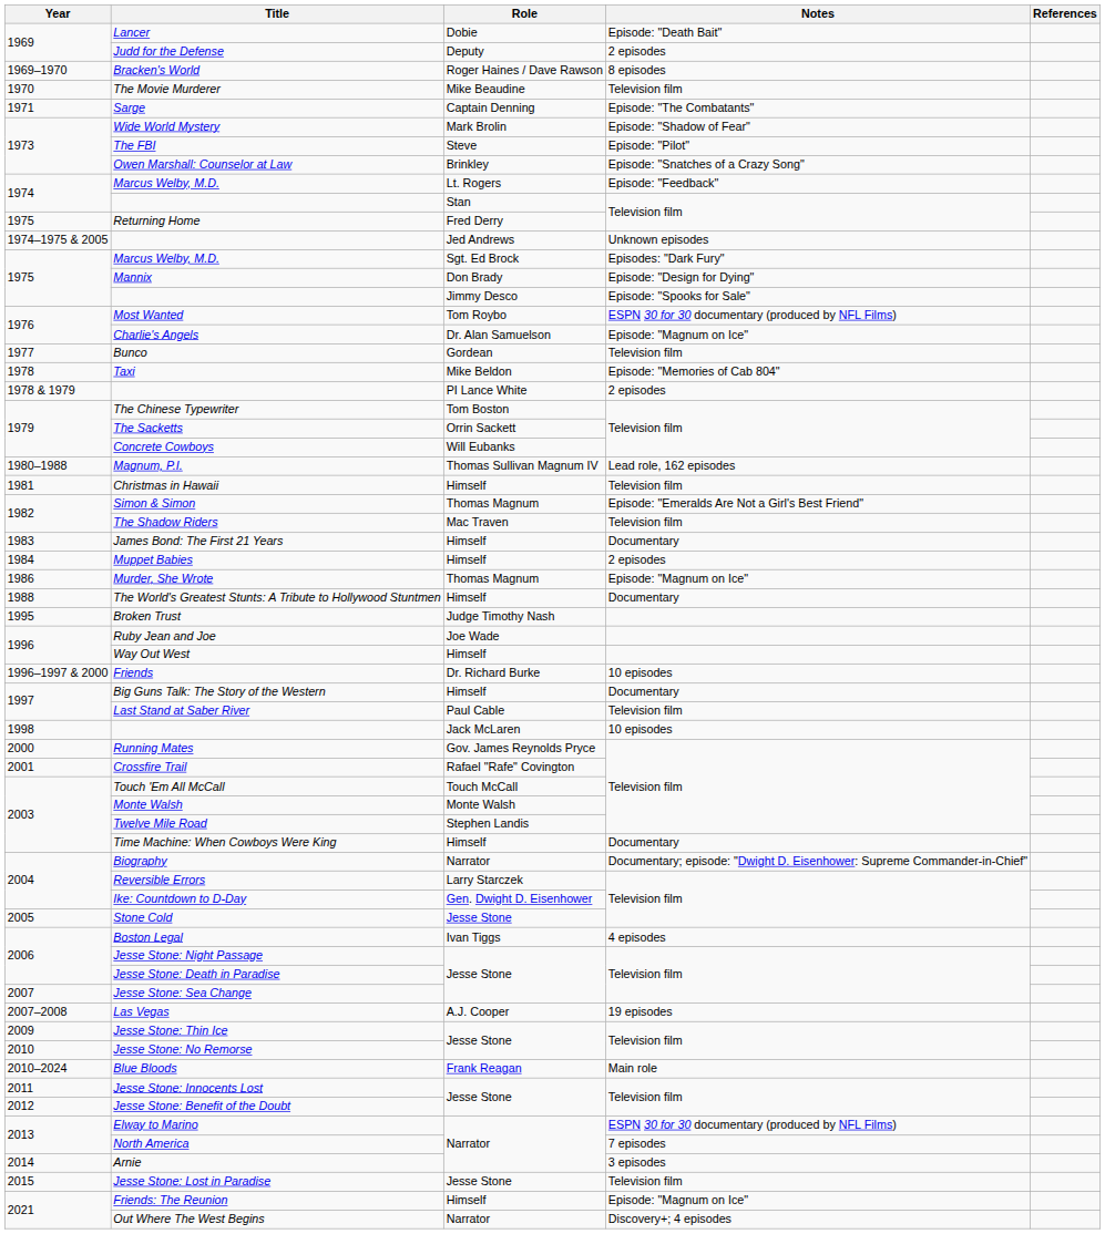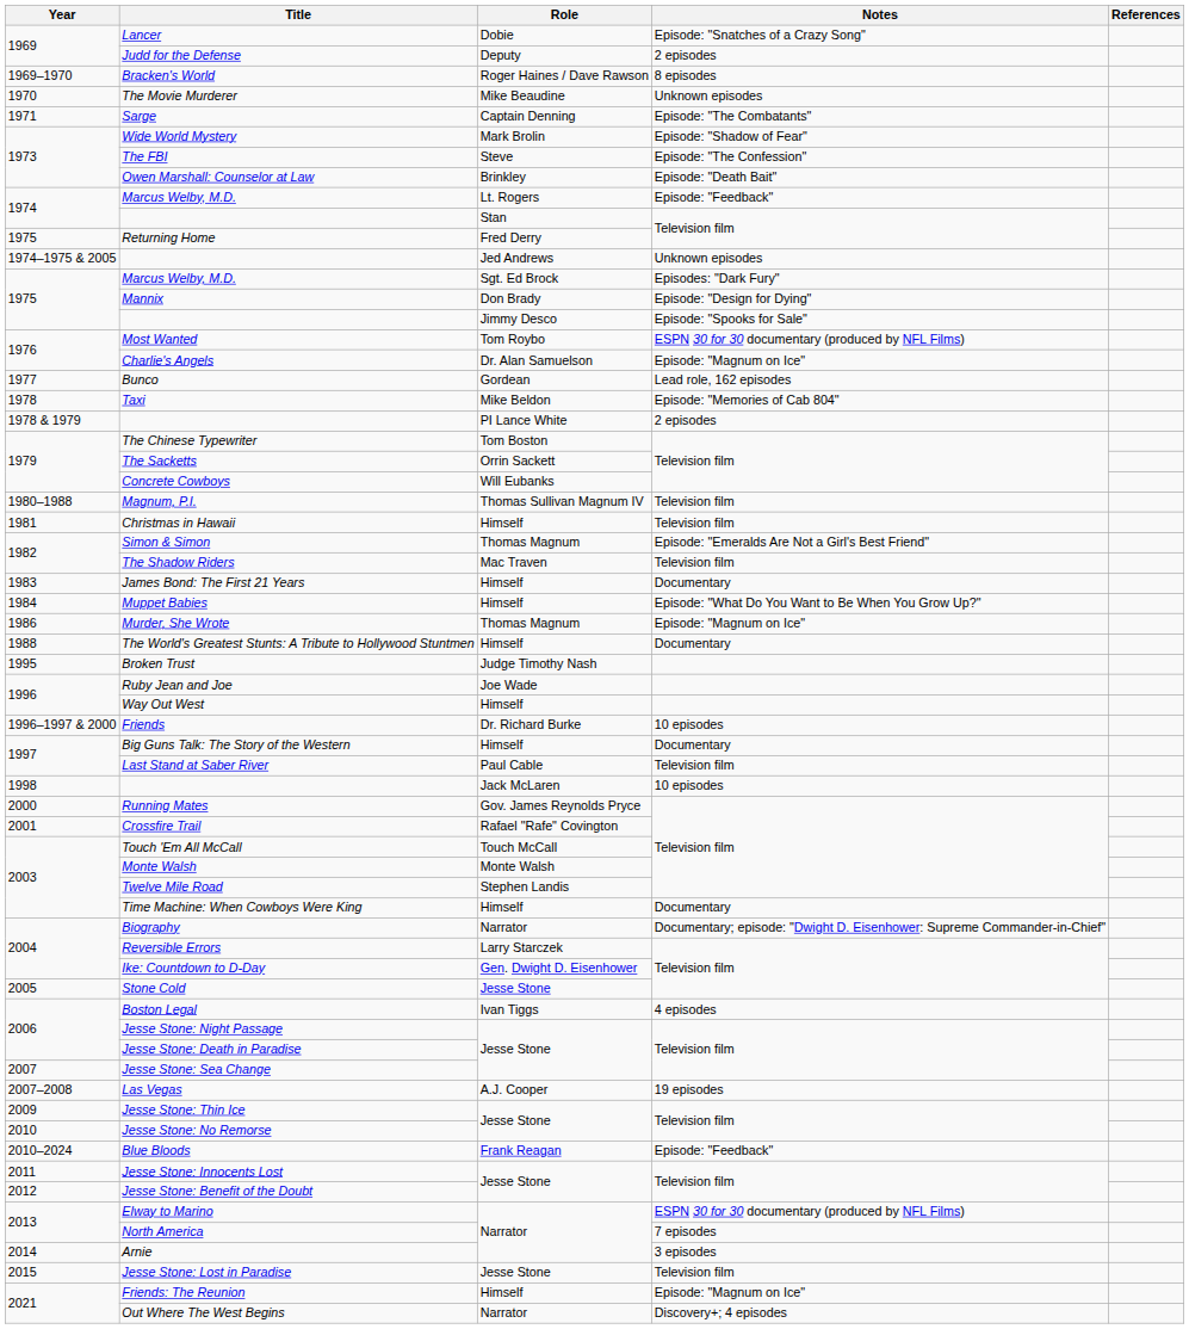Lancer | Notes: Episode: "Death Bait" -> Episode: "Snatches of a Crazy Song"
The Movie Murderer | Notes: Television film -> Unknown episodes
The FBI | Notes: Episode: "Pilot" -> Episode: "The Confession"
Owen Marshall: Counselor at Law | Notes: Episode: "Snatches of a Crazy Song" -> Episode: "Death Bait"
Bunco | Notes: Television film -> Lead role, 162 episodes
Magnum, P.I. | Notes: Lead role, 162 episodes -> Television film
Muppet Babies | Notes: 2 episodes -> Episode: "What Do You Want to Be When You Grow Up?"
Blue Bloods | Notes: Main role -> Episode: "Feedback"
